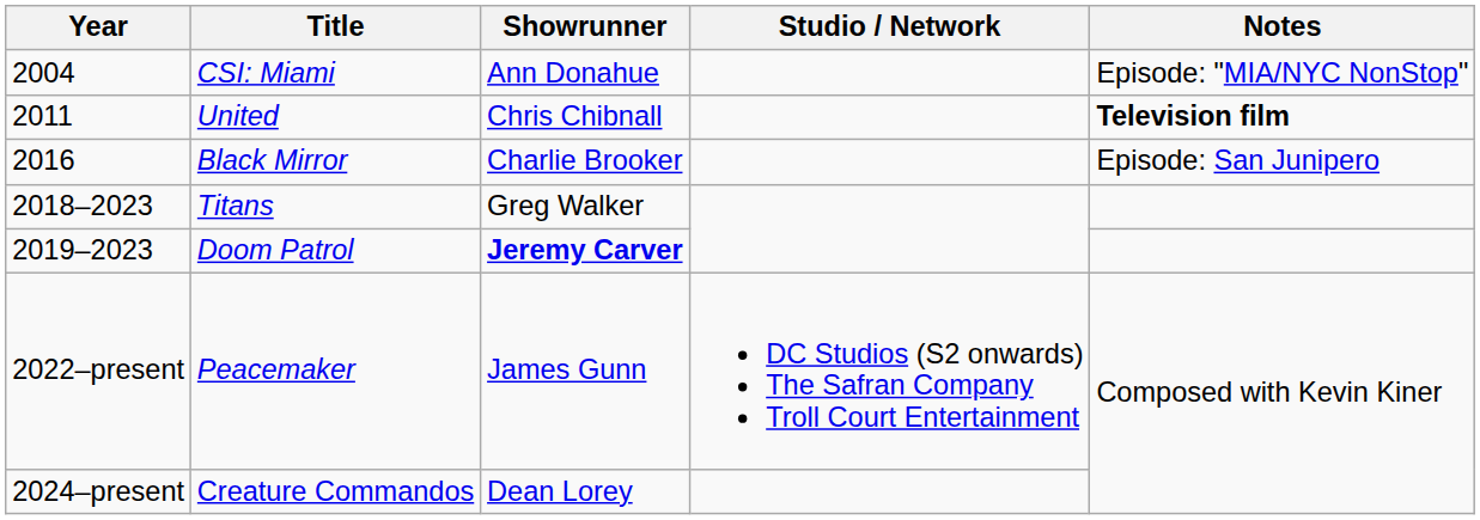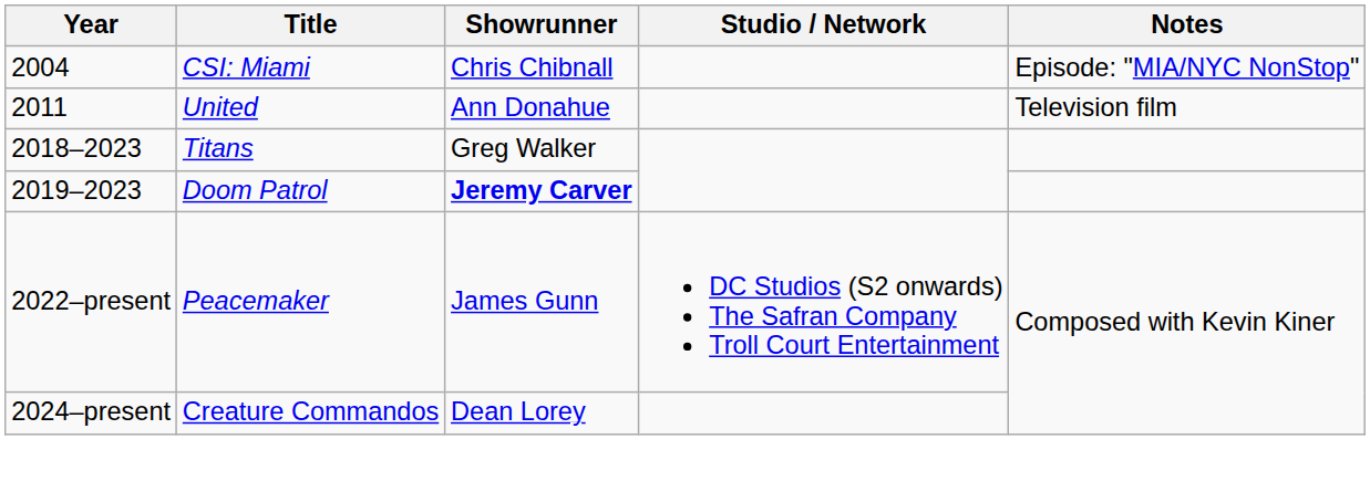CSI: Miami | Showrunner: Ann Donahue -> Chris Chibnall
United | Showrunner: Chris Chibnall -> Ann Donahue
United | Notes: bold -> normal
- row: 2016 | Black Mirror | Charlie Brooker | Episode: San Junipero
